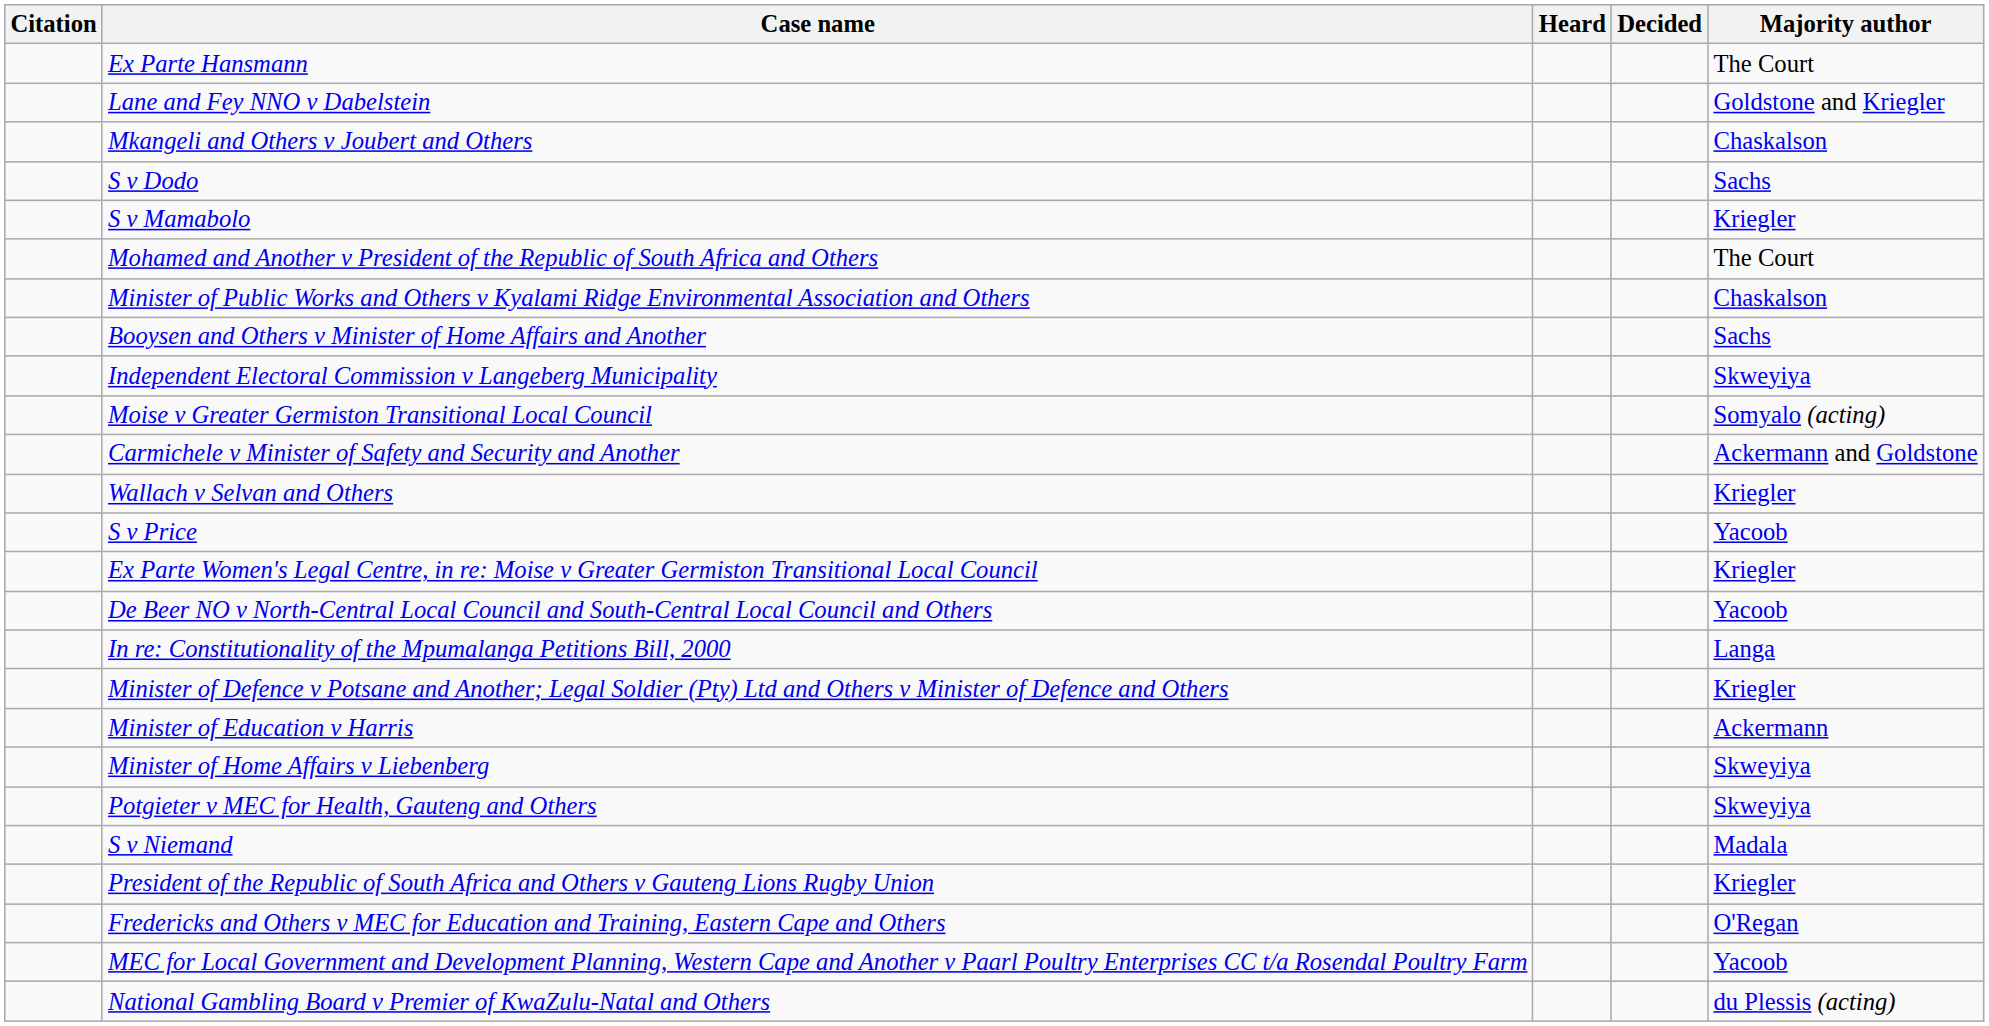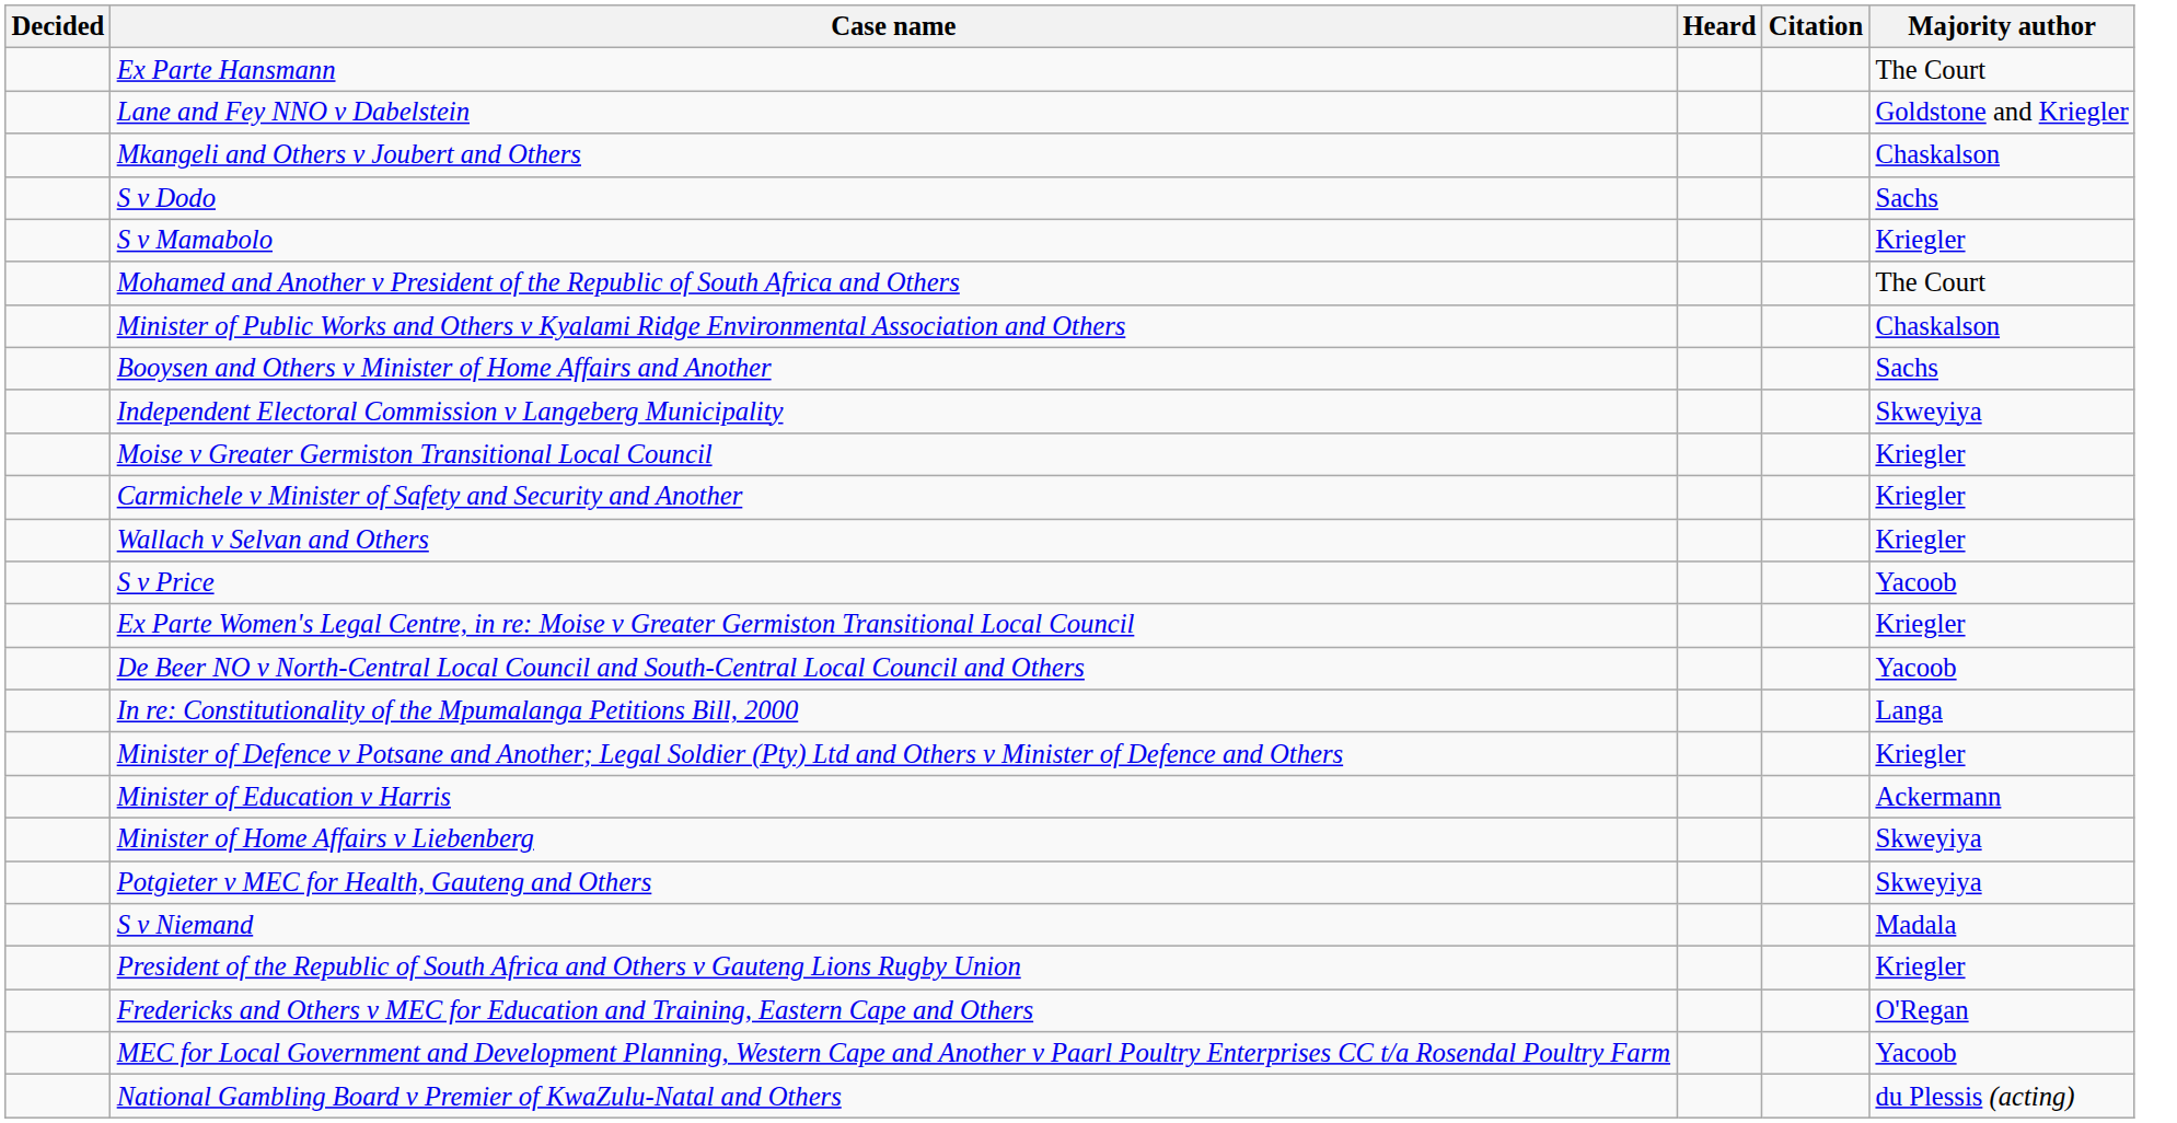columns swapped: Citation <-> Decided
Moise v Greater Germiston Transitional Local Council | Majority author: Somyalo (acting) -> Kriegler
Carmichele v Minister of Safety and Security and Another | Majority author: Ackermann and Goldstone -> Kriegler
